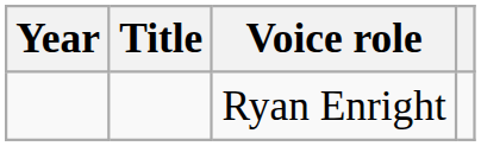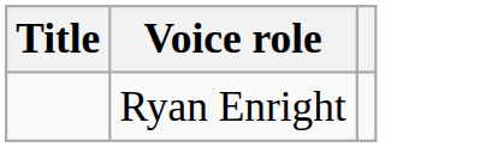- column: Year
